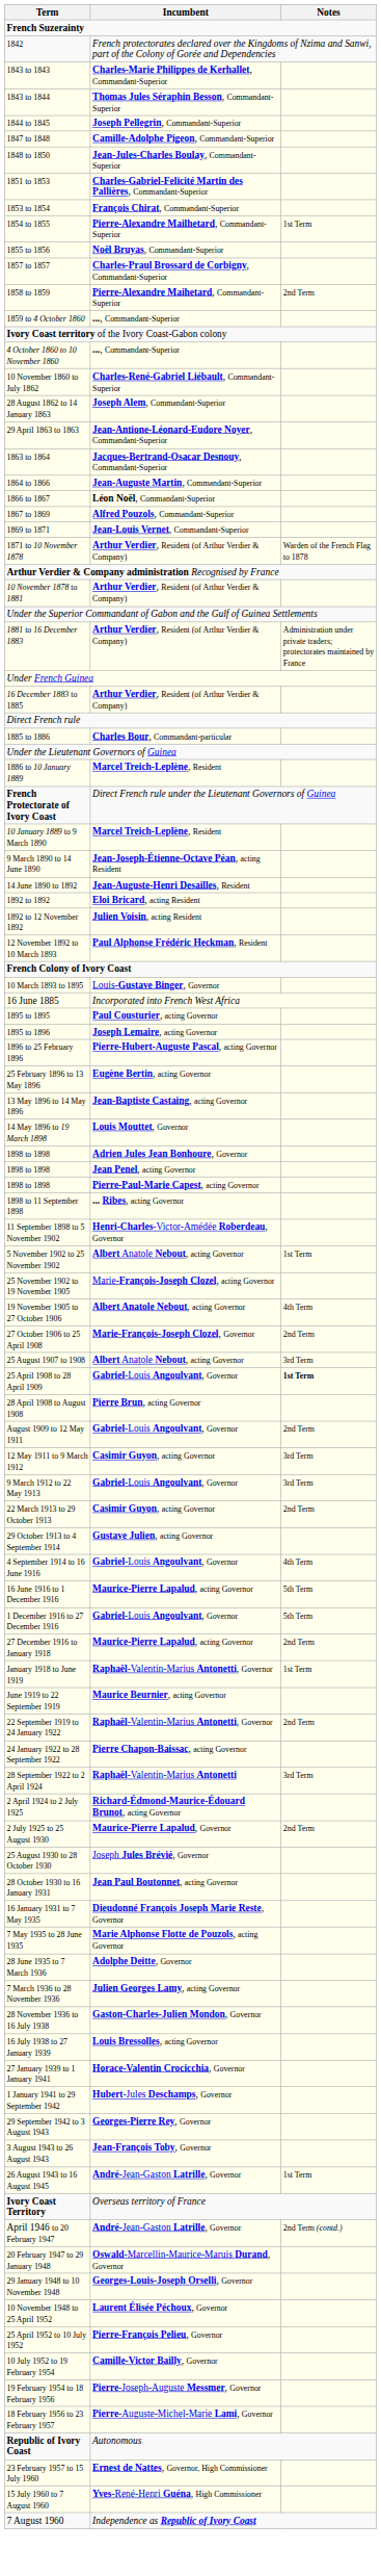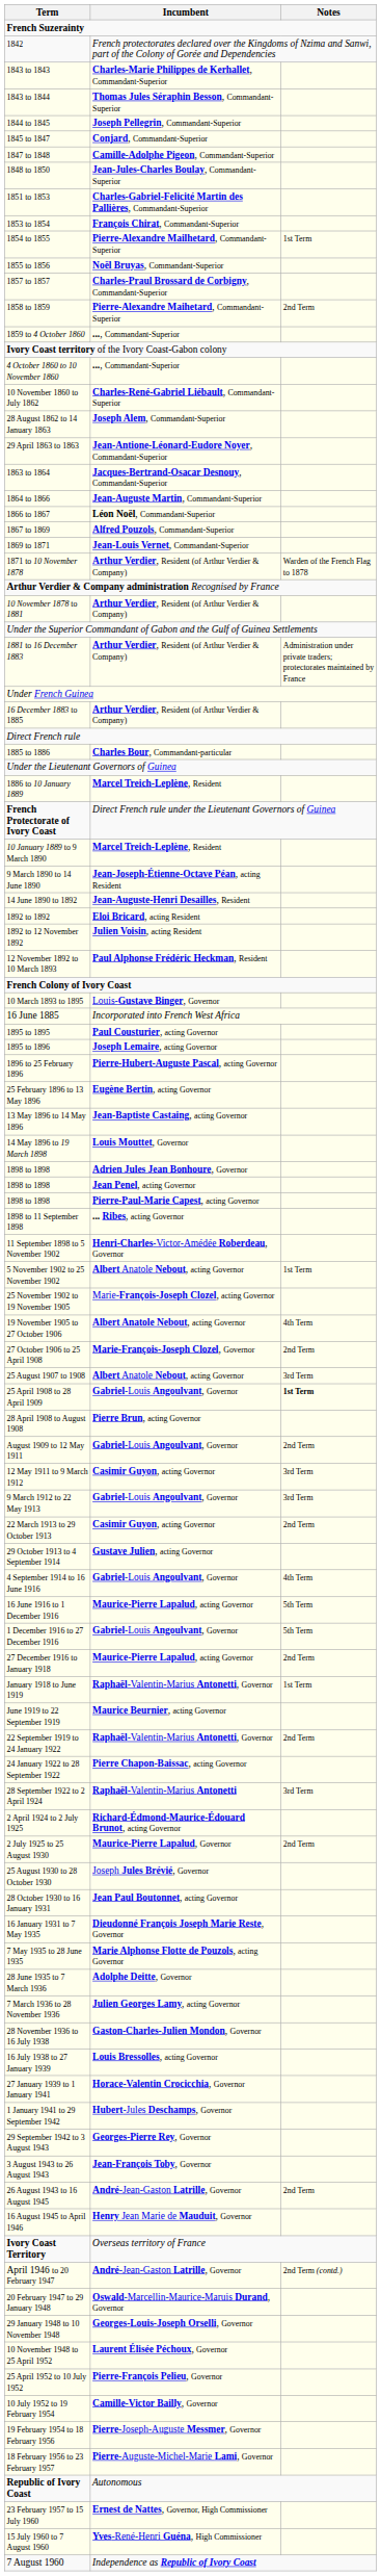+ row: 1845 to 1847 | Conjard, Commandant-Superior
26 August 1943 to 16 August 1945 | Notes: 1st Term -> 2nd Term
+ row: 16 August 1945 to April 1946 | Henry Jean Marie de Mauduit, Governor
